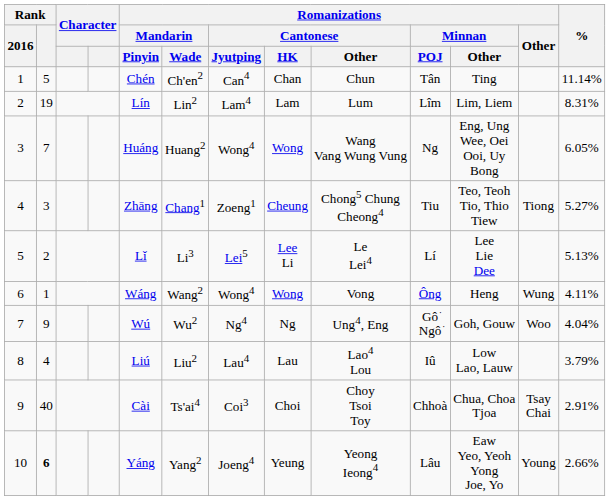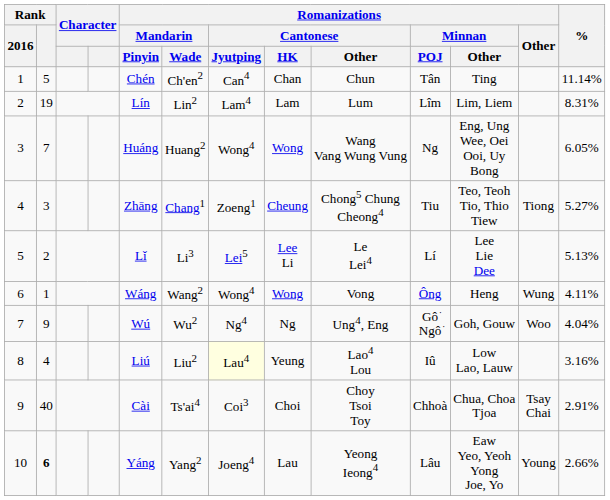8 | Romanizations / Cantonese / Jyutping: no background -> lightyellow background
8 | Romanizations / Cantonese / HK: Lau -> Yeung
8 | %: 3.79% -> 3.16%
10 | Romanizations / Cantonese / HK: Yeung -> Lau
